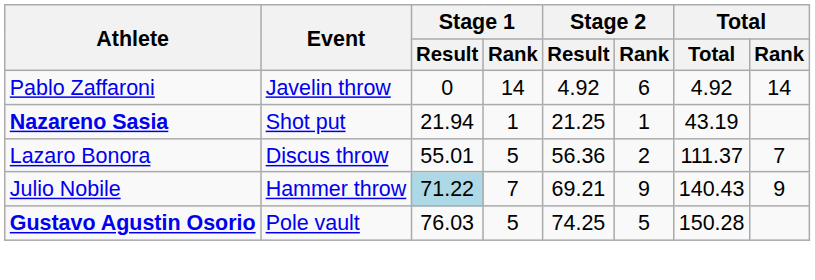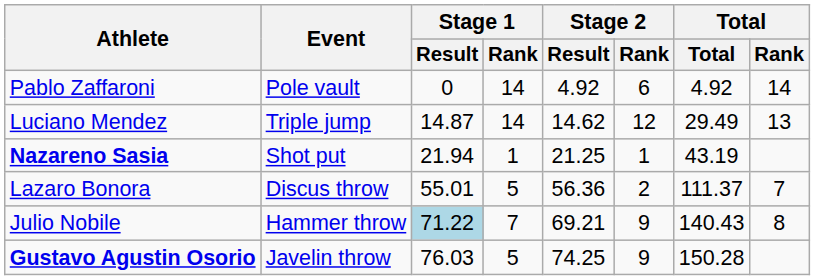Pablo Zaffaroni | Event: Javelin throw -> Pole vault
+ row: Luciano Mendez | Triple jump | 14.87 | 14 | 14.62 | 12 | 29.49 | 13
Julio Nobile | Total / Rank: 9 -> 8
Gustavo Agustin Osorio | Event: Pole vault -> Javelin throw
Gustavo Agustin Osorio | Stage 2 / Rank: 5 -> 9
